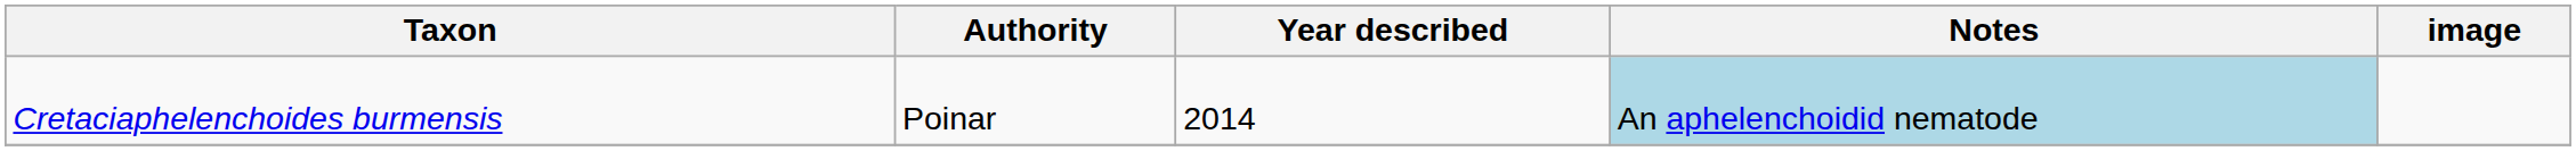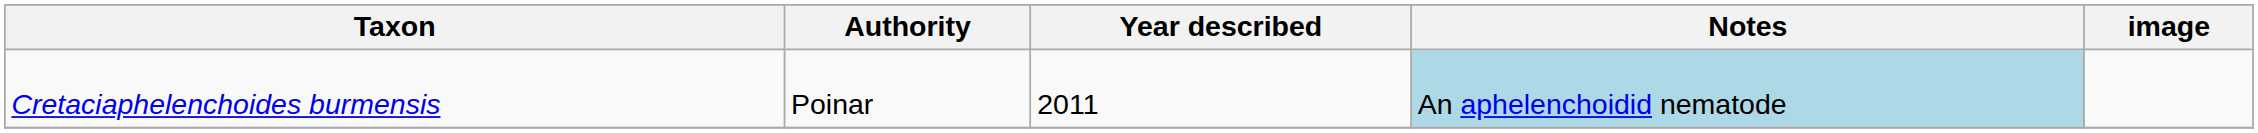Cretaciaphelenchoides burmensis | Year described: 2014 -> 2011
